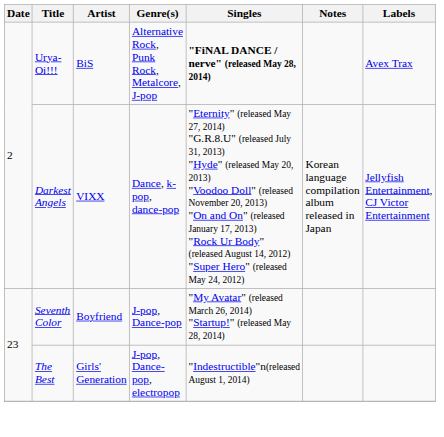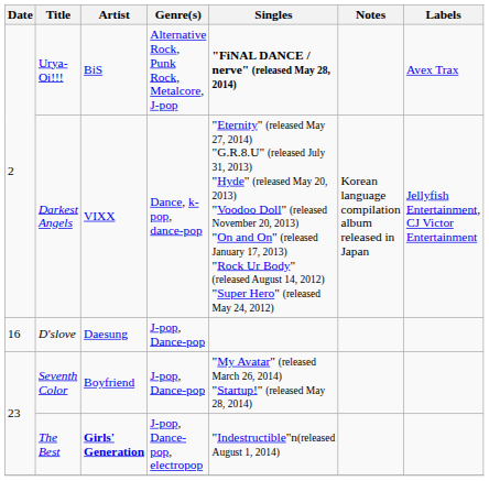+ row: 16 | D'slove | Daesung | J-pop, Dance-pop
The Best | Artist: normal -> bold
